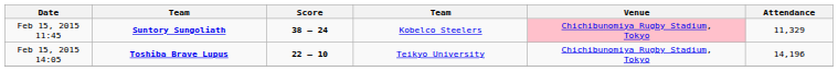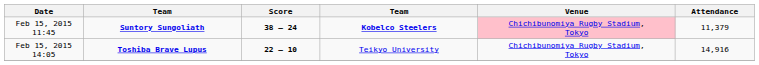Feb 15, 2015 11:45 | column 4: normal -> bold
Feb 15, 2015 11:45 | Attendance: 11,329 -> 11,379
Feb 15, 2015 14:05 | Attendance: 14,196 -> 14,916
